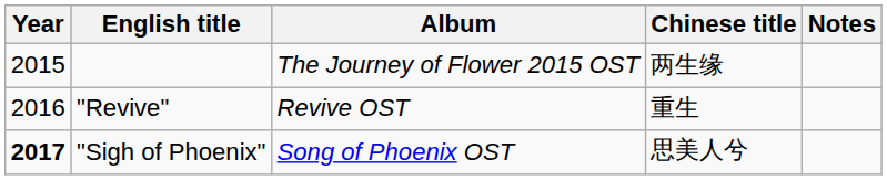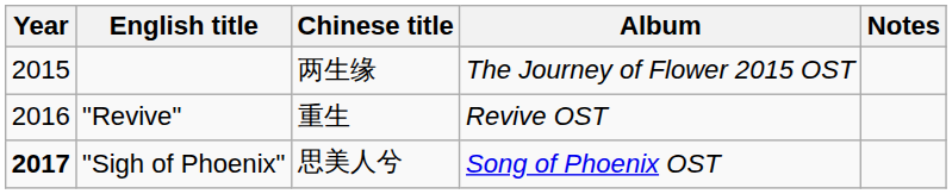columns swapped: Chinese title <-> Album
